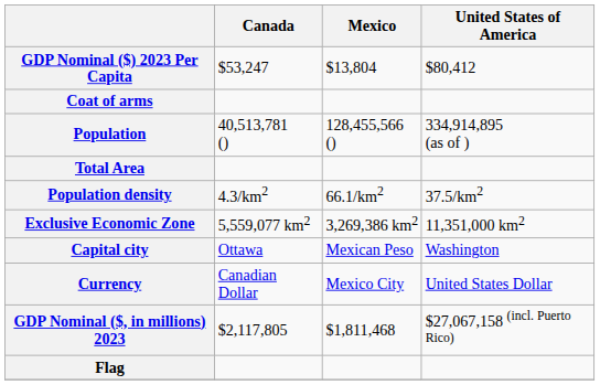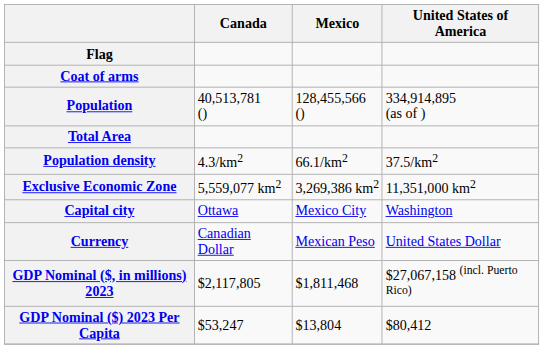rows swapped: Flag <-> GDP Nominal ($) 2023 Per Capita
Capital city | Mexico: Mexican Peso -> Mexico City
Currency | Mexico: Mexico City -> Mexican Peso
